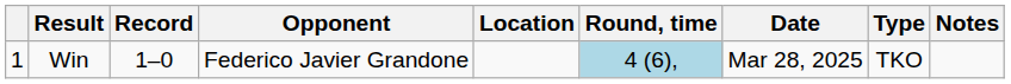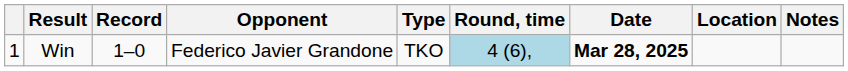columns swapped: Type <-> Location
Win | Date: normal -> bold
